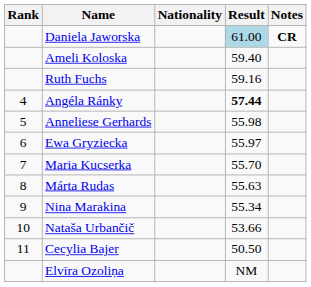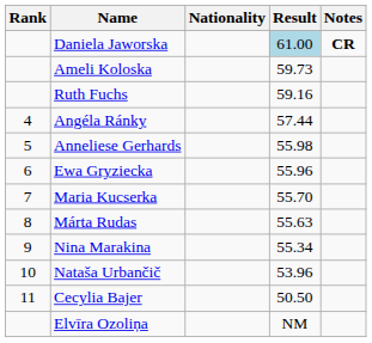Ameli Koloska | Result: 59.40 -> 59.73
Angéla Ránky | Result: bold -> normal
Ewa Gryziecka | Result: 55.97 -> 55.96
Nataša Urbančič | Result: 53.66 -> 53.96
